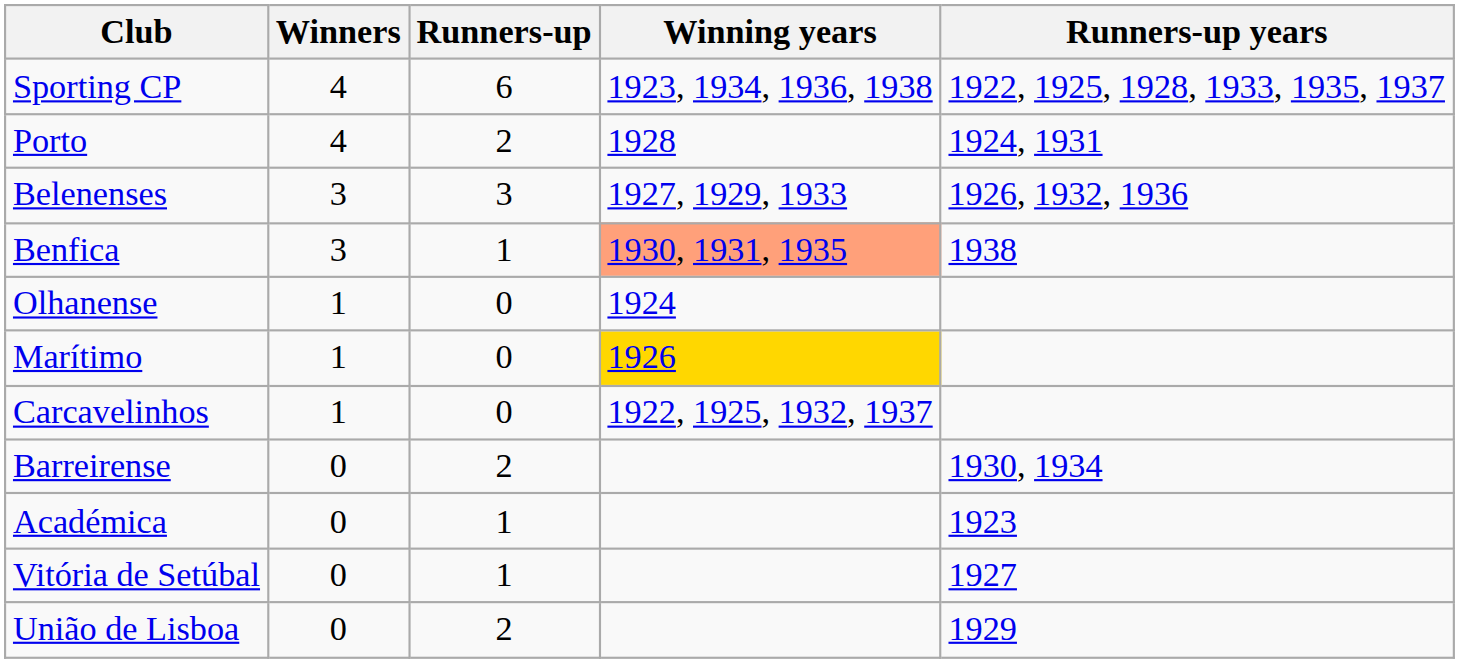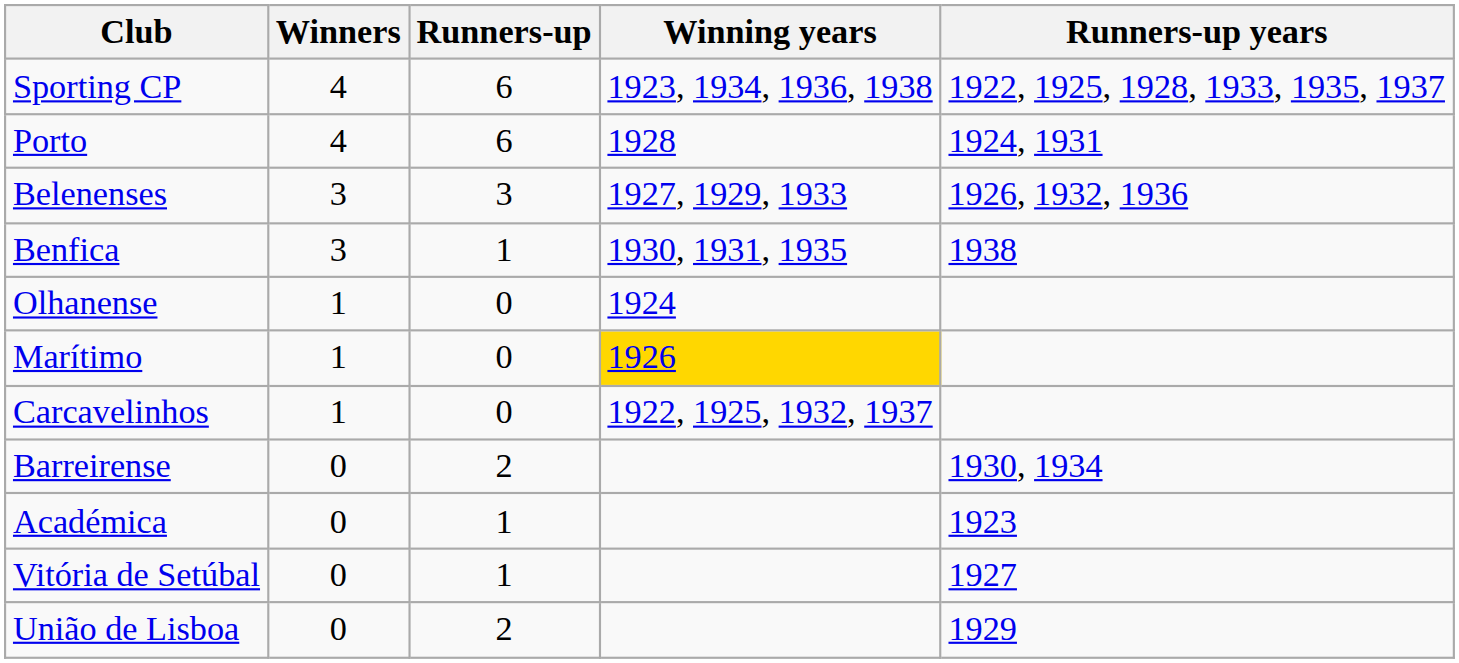Porto | Runners-up: 2 -> 6
Benfica | Winning years: lightsalmon background -> no background
